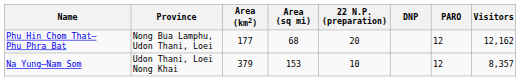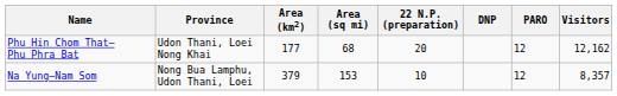Phu Hin Chom That– Phu Phra Bat | Province: Nong Bua Lamphu, Udon Thani, Loei -> Udon Thani, Loei Nong Khai
Na Yung–Nam Som | Province: Udon Thani, Loei Nong Khai -> Nong Bua Lamphu, Udon Thani, Loei
